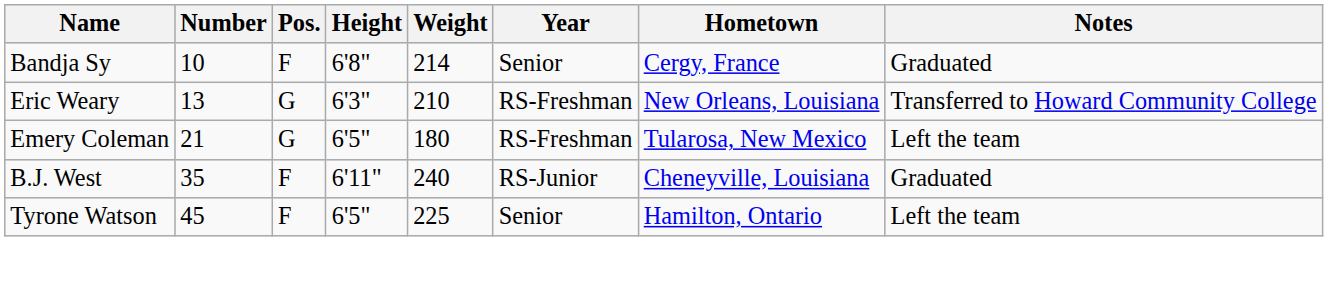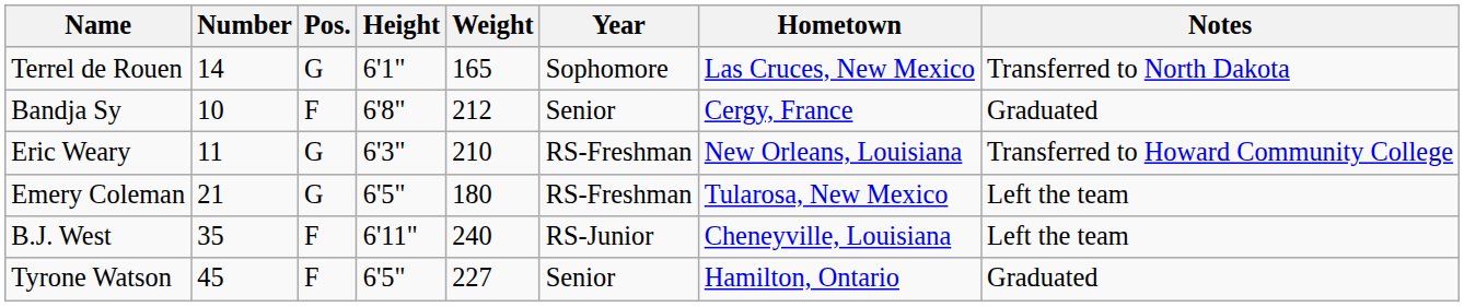+ row: Terrel de Rouen | 14 | G | 6'1" | 165 | Sophomore | Las Cruces, New Mexico | Transferred to North Dakota
Bandja Sy | Weight: 214 -> 212
Eric Weary | Number: 13 -> 11
B.J. West | Notes: Graduated -> Left the team
Tyrone Watson | Weight: 225 -> 227
Tyrone Watson | Notes: Left the team -> Graduated
